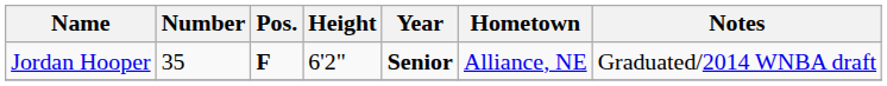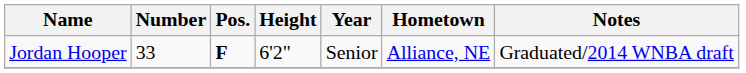Jordan Hooper | Number: 35 -> 33
Jordan Hooper | Year: bold -> normal
